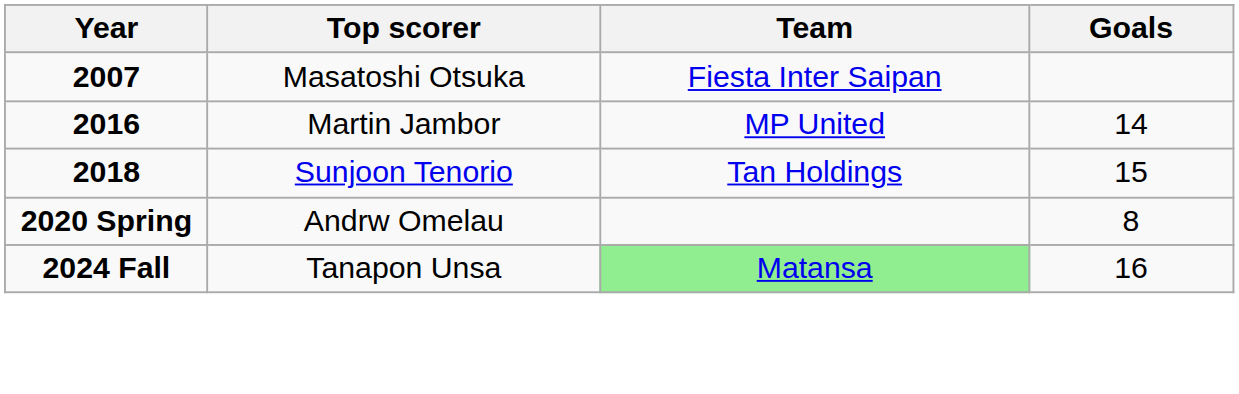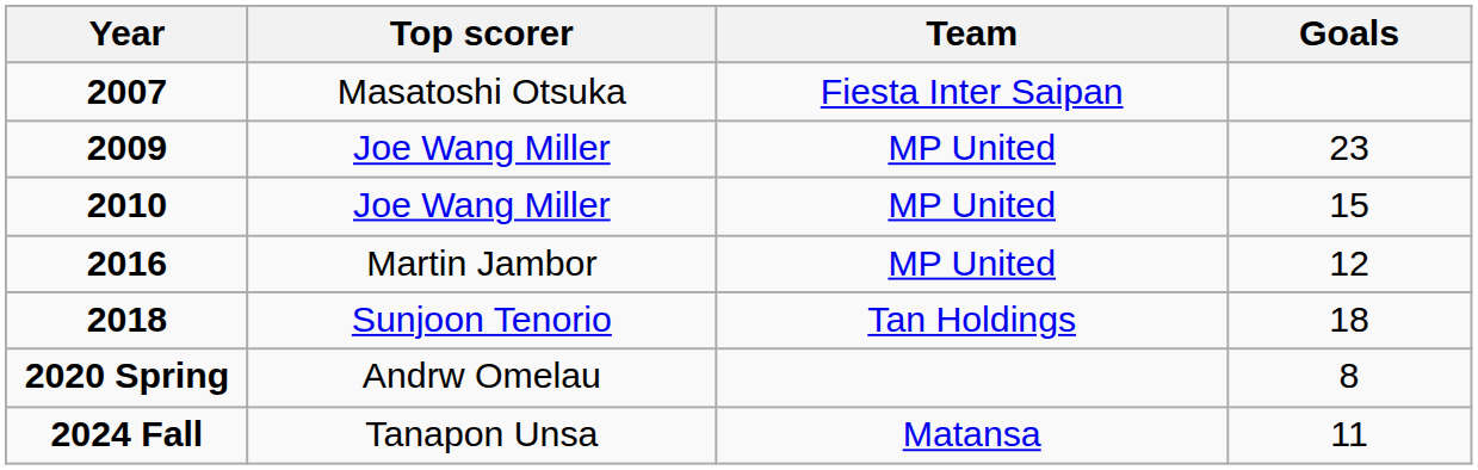+ row: 2009 | Joe Wang Miller | MP United | 23
+ row: 2010 | Joe Wang Miller | MP United | 15
2016 | Goals: 14 -> 12
2018 | Goals: 15 -> 18
2024 Fall | Team: lightgreen background -> no background
2024 Fall | Goals: 16 -> 11
